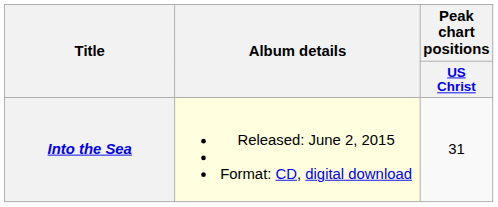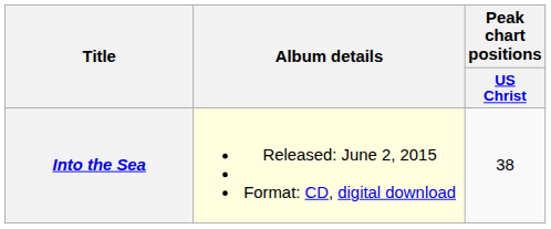Into the Sea | Peak chart positions / US Christ: 31 -> 38
